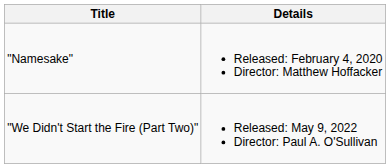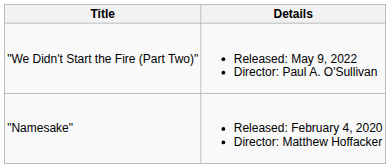rows swapped: "Namesake" <-> "We Didn't Start the Fire (Part Two)"
